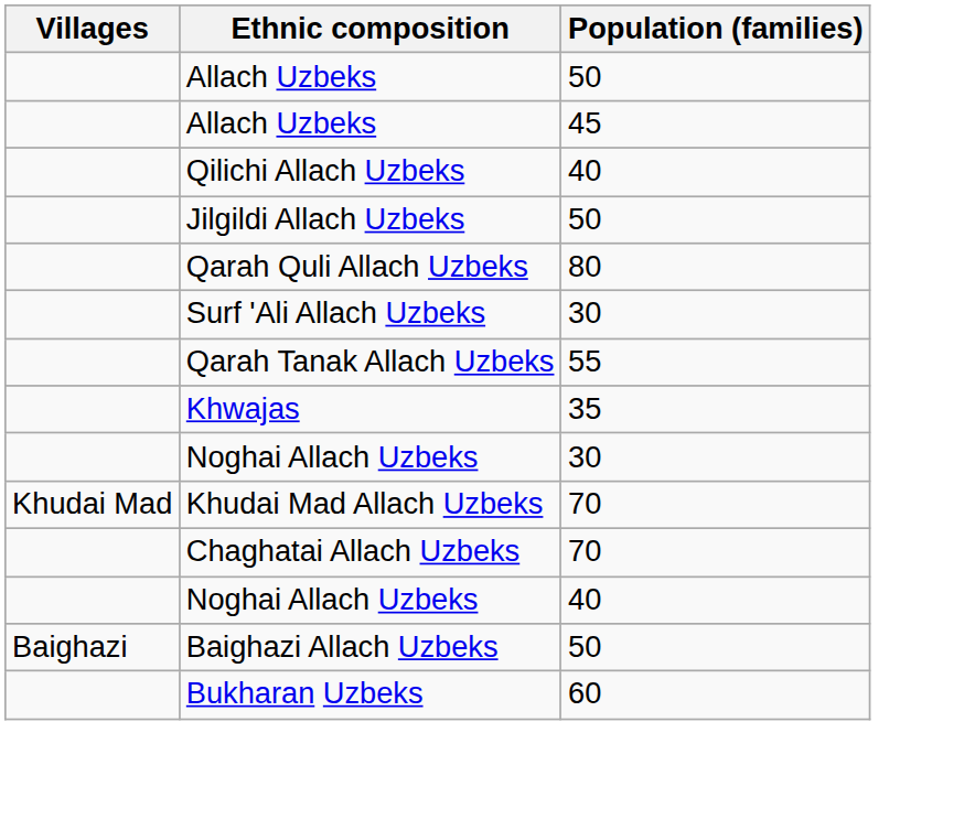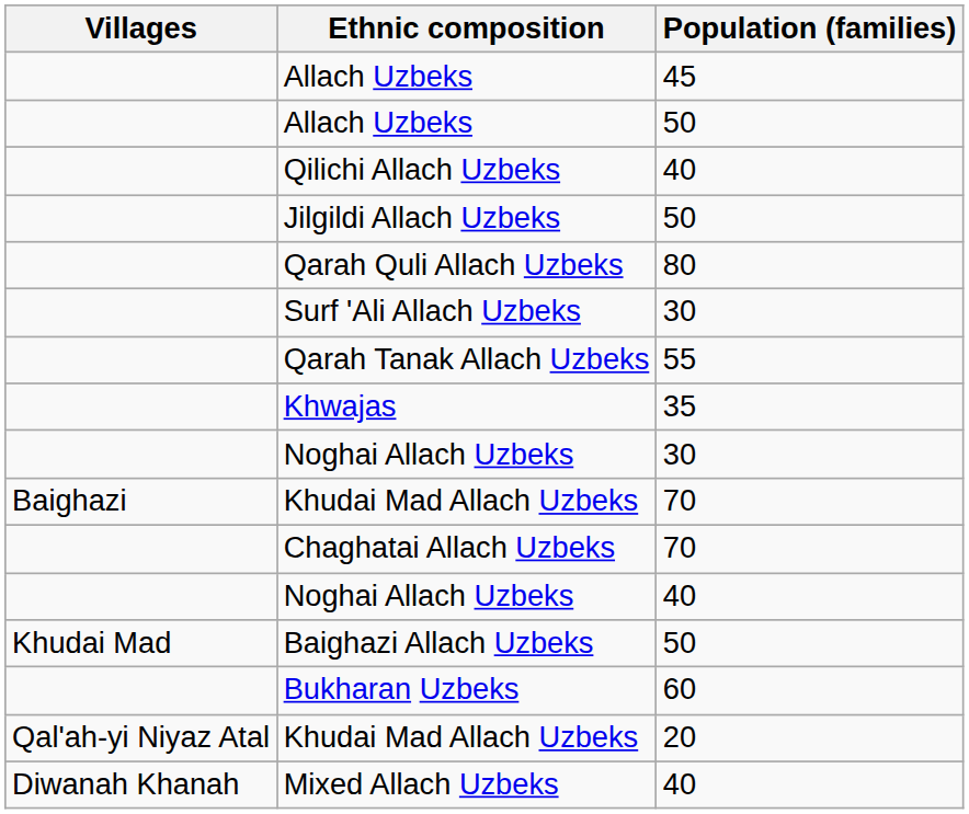rows swapped: Allach Uzbeks / 45 <-> Allach Uzbeks / 50
Khudai Mad Allach Uzbeks / 70 | Villages: Khudai Mad -> Baighazi
Baighazi Allach Uzbeks | Villages: Baighazi -> Khudai Mad
+ row: Qal'ah-yi Niyaz Atal | Khudai Mad Allach Uzbeks | 20
+ row: Diwanah Khanah | Mixed Allach Uzbeks | 40
